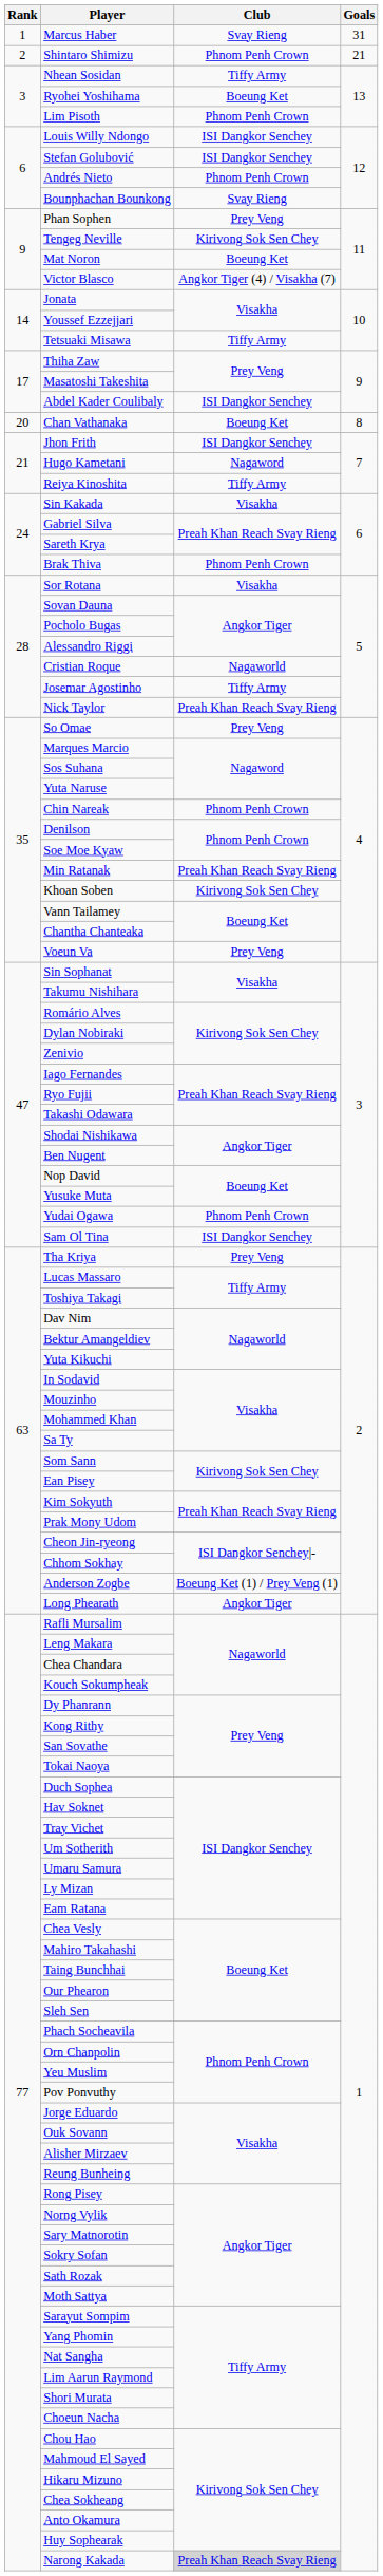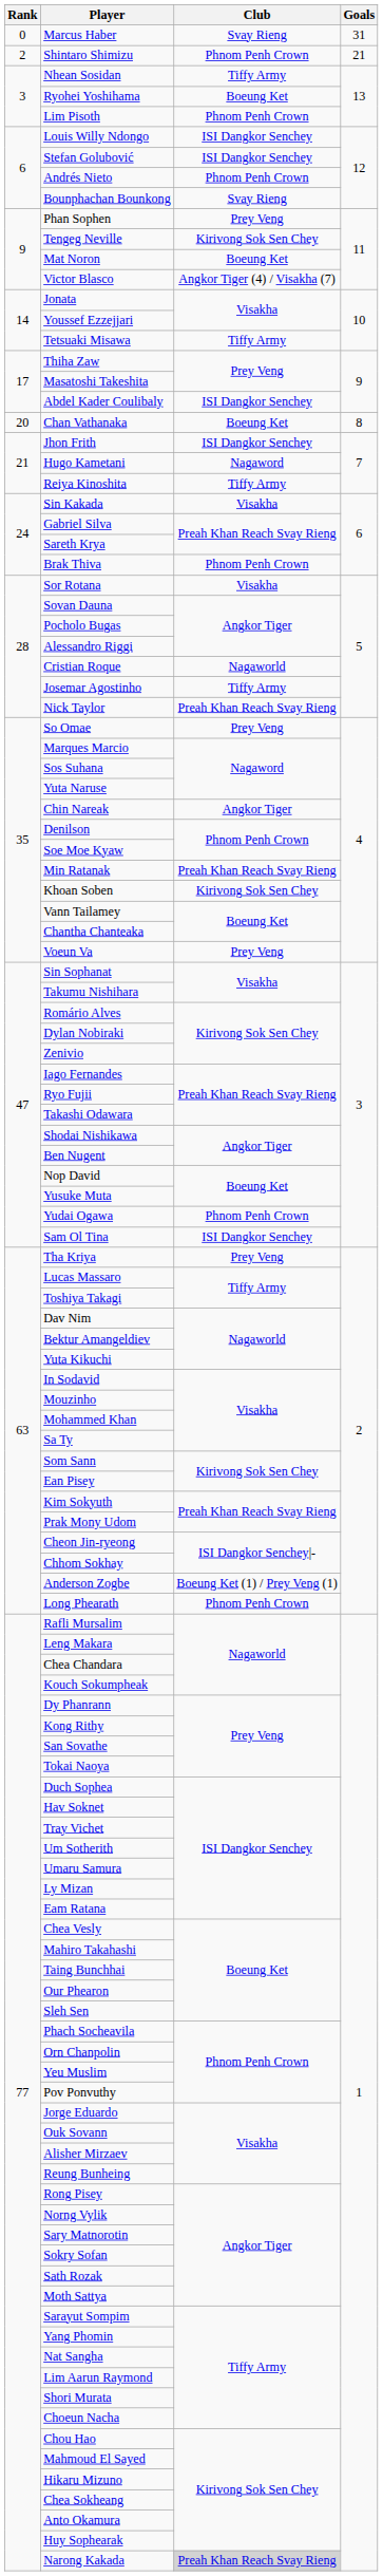Marcus Haber | Rank: 1 -> 0
Chin Nareak | Club: Phnom Penh Crown -> Angkor Tiger
Long Phearath | Club: Angkor Tiger -> Phnom Penh Crown
